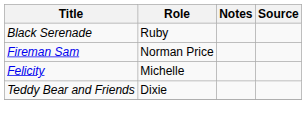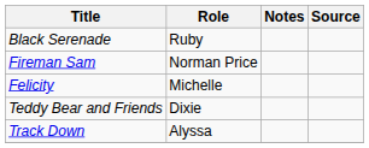+ row: Track Down | Alyssa
